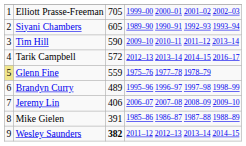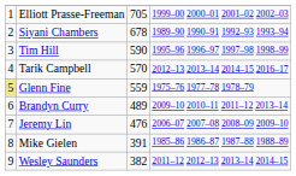Siyani Chambers | column 3: 605 -> 678
Tim Hill | column 4: 2009–10 2010–11 2011–12 2013–14 -> 1995–96 1996–97 1997–98 1998–99
Tarik Campbell | column 3: 572 -> 570
Brandyn Curry | column 4: 1995–96 1996–97 1997–98 1998–99 -> 2009–10 2010–11 2011–12 2013–14
Jeremy Lin | column 3: 406 -> 476
Wesley Saunders | column 3: bold -> normal
